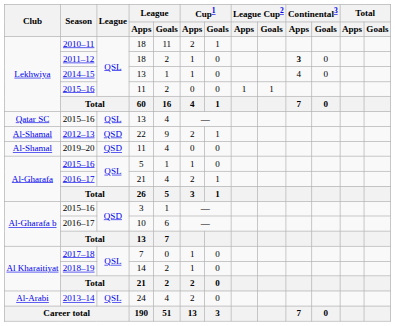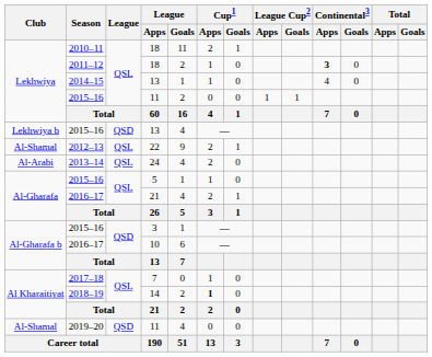2015–16 / 13 | Club: Qatar SC -> Lekhwiya b
2015–16 / 13 | League: QSL -> QSD
22 | League: QSD -> QSL
rows swapped: 24 <-> 2019–20 / 11
14 | Cup1 / Apps: normal -> bold
